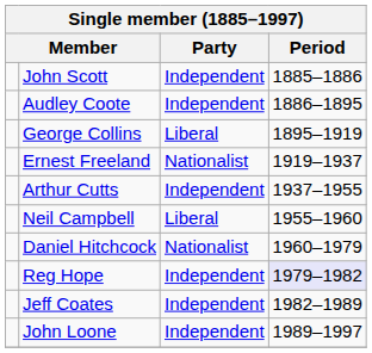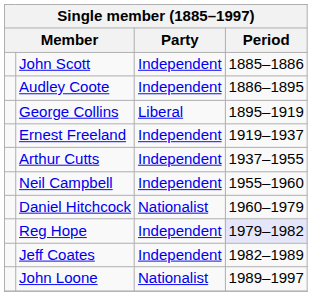Ernest Freeland | Party: Nationalist -> Independent
Neil Campbell | Party: Liberal -> Independent
John Loone | Party: Independent -> Nationalist
